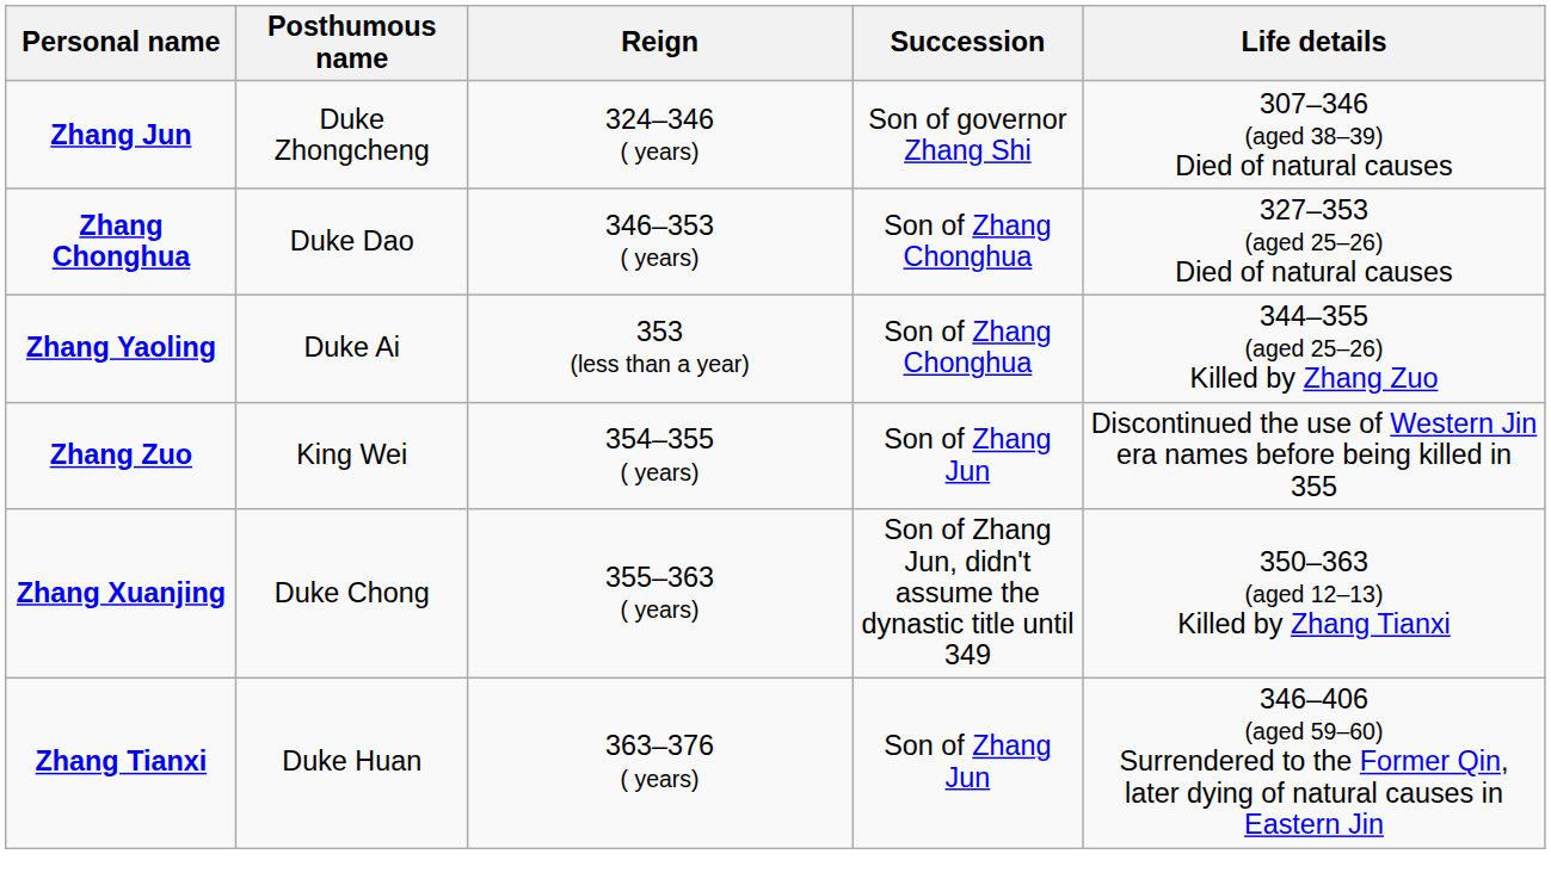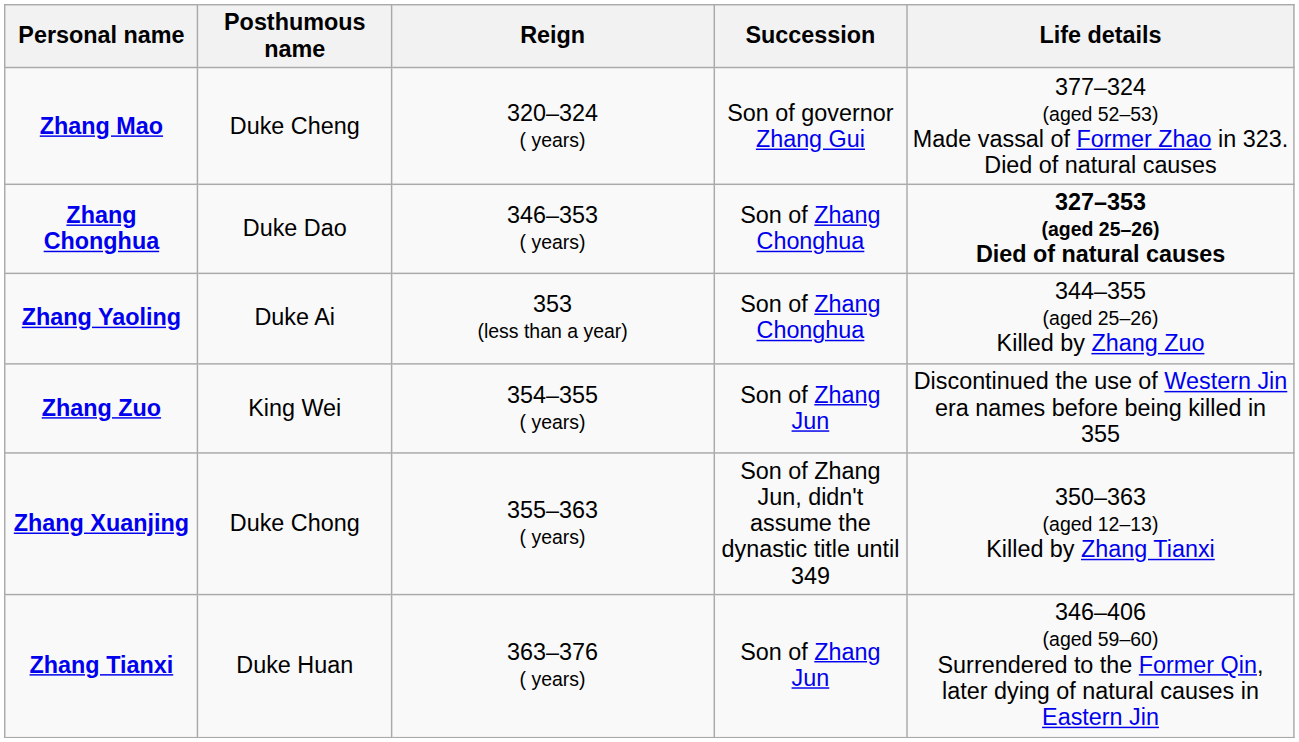+ row: Zhang Mao | Duke Cheng | 320–324 ( years) | Son of governor Zhang Gui | 377–324 (aged 52–53) Made vassal of Former Zhao in 323. Died of natural causes
- row: Zhang Jun | Duke Zhongcheng | 324–346 ( years) | Son of governor Zhang Shi | 307–346 (aged 38–39) Died of natural causes
Zhang Chonghua | Life details: normal -> bold
